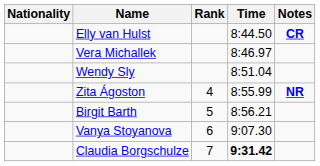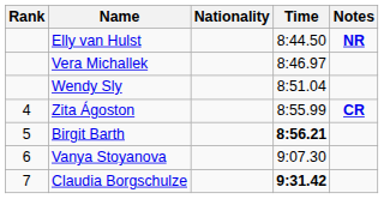columns swapped: Rank <-> Nationality
Elly van Hulst | Notes: CR -> NR
Zita Ágoston | Notes: NR -> CR
Birgit Barth | Time: normal -> bold
